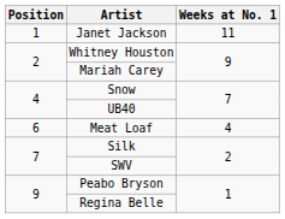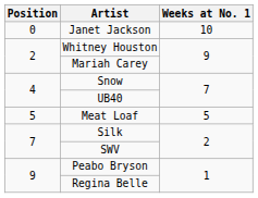Janet Jackson | Position: 1 -> 0
Janet Jackson | Weeks at No. 1: 11 -> 10
Meat Loaf | Position: 6 -> 5
Meat Loaf | Weeks at No. 1: 4 -> 5
